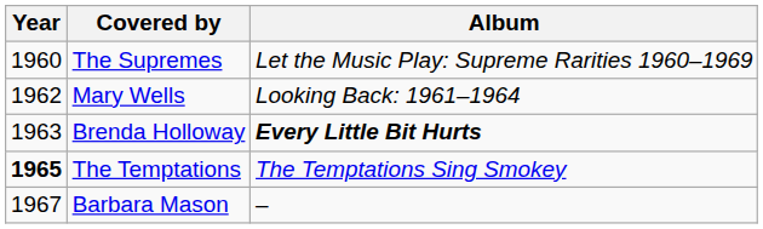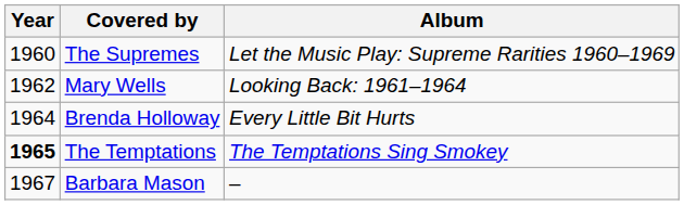Brenda Holloway | Year: 1963 -> 1964
Brenda Holloway | Album: bold -> normal
